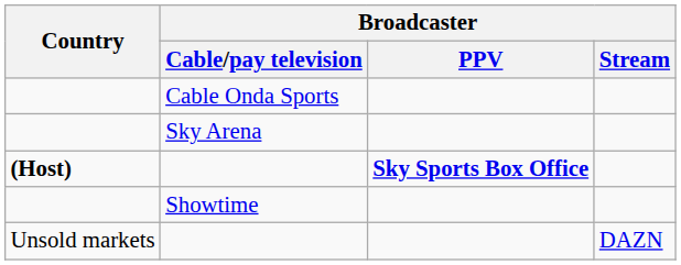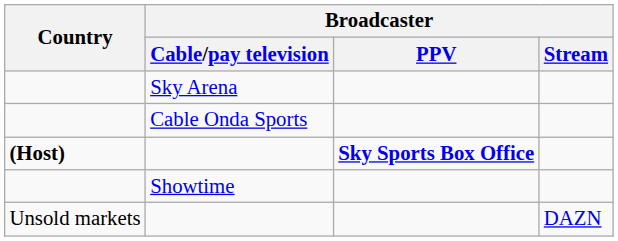rows swapped: Sky Arena <-> Cable Onda Sports
